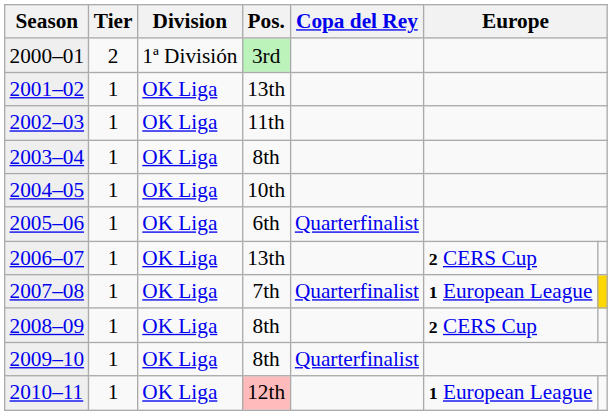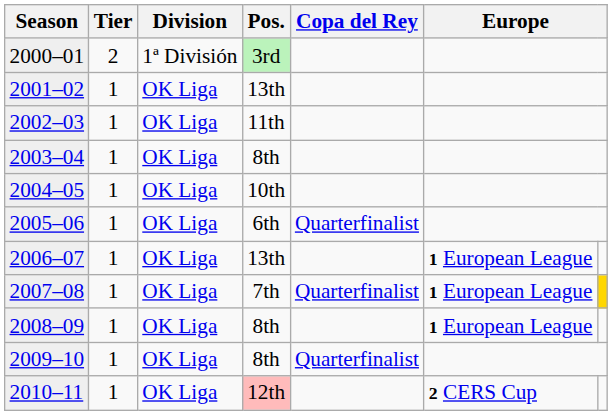2006–07 | column 6: 2 CERS Cup -> 1 European League
2008–09 | column 6: 2 CERS Cup -> 1 European League
2010–11 | column 6: 1 European League -> 2 CERS Cup
